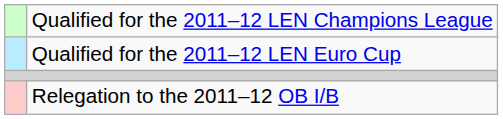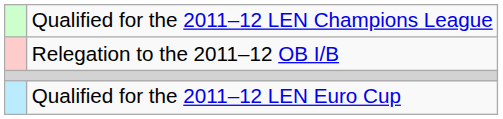rows swapped: Qualified for the 2011–12 LEN Euro Cup <-> Relegation to the 2011–12 OB I/B
